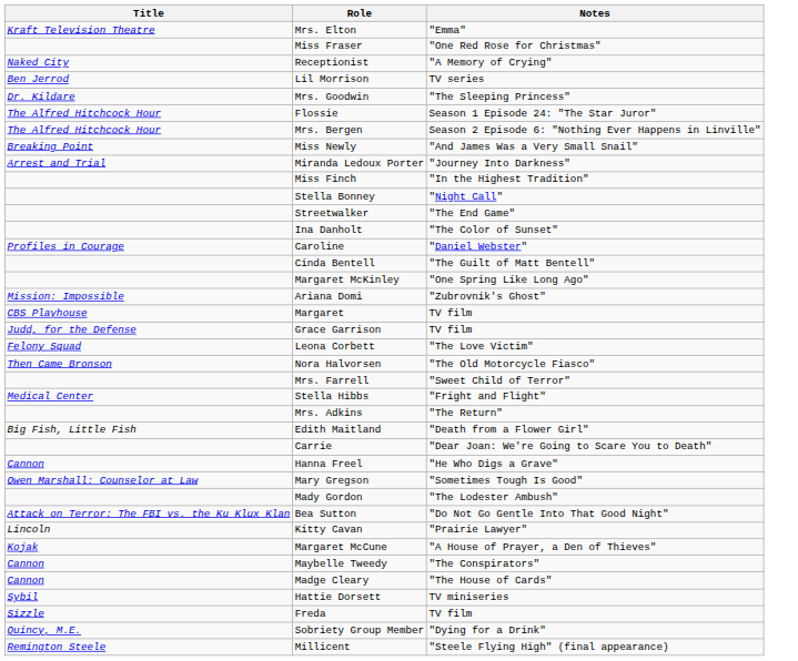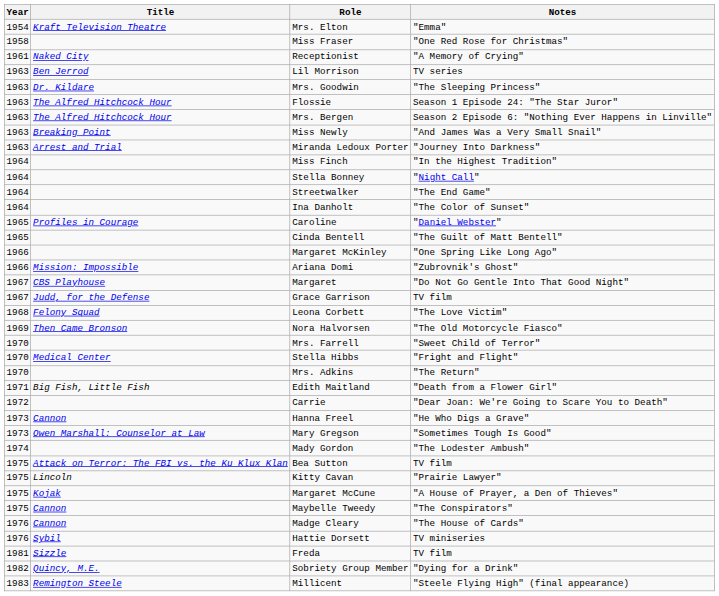+ column: Year | 1954 | 1958 | 1961 | 1963 | 1963 | 1963 | 1963 | 1963 | 1963 | 1964 | 1964 | 1964 | 1964 | 1965 | 1965 | 1966 | 1966 | 1967 | 1967 | 1968 | 1969 | 1970 | 1970 | 1970 | 1971 | 1972 | 1973 | 1973 | 1974 | 1975 | 1975 | 1975 | 1975 | 1976 | 1976 | 1981 | 1982 | 1983
Margaret | Notes: TV film -> "Do Not Go Gentle Into That Good Night"
Bea Sutton | Notes: "Do Not Go Gentle Into That Good Night" -> TV film
